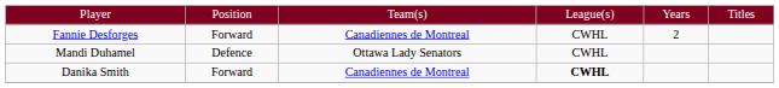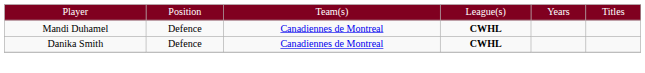- row: Fannie Desforges | Forward | Canadiennes de Montreal | CWHL | 2
Mandi Duhamel | column 3: Ottawa Lady Senators -> Canadiennes de Montreal
Mandi Duhamel | column 4: normal -> bold
Danika Smith | column 2: Forward -> Defence
